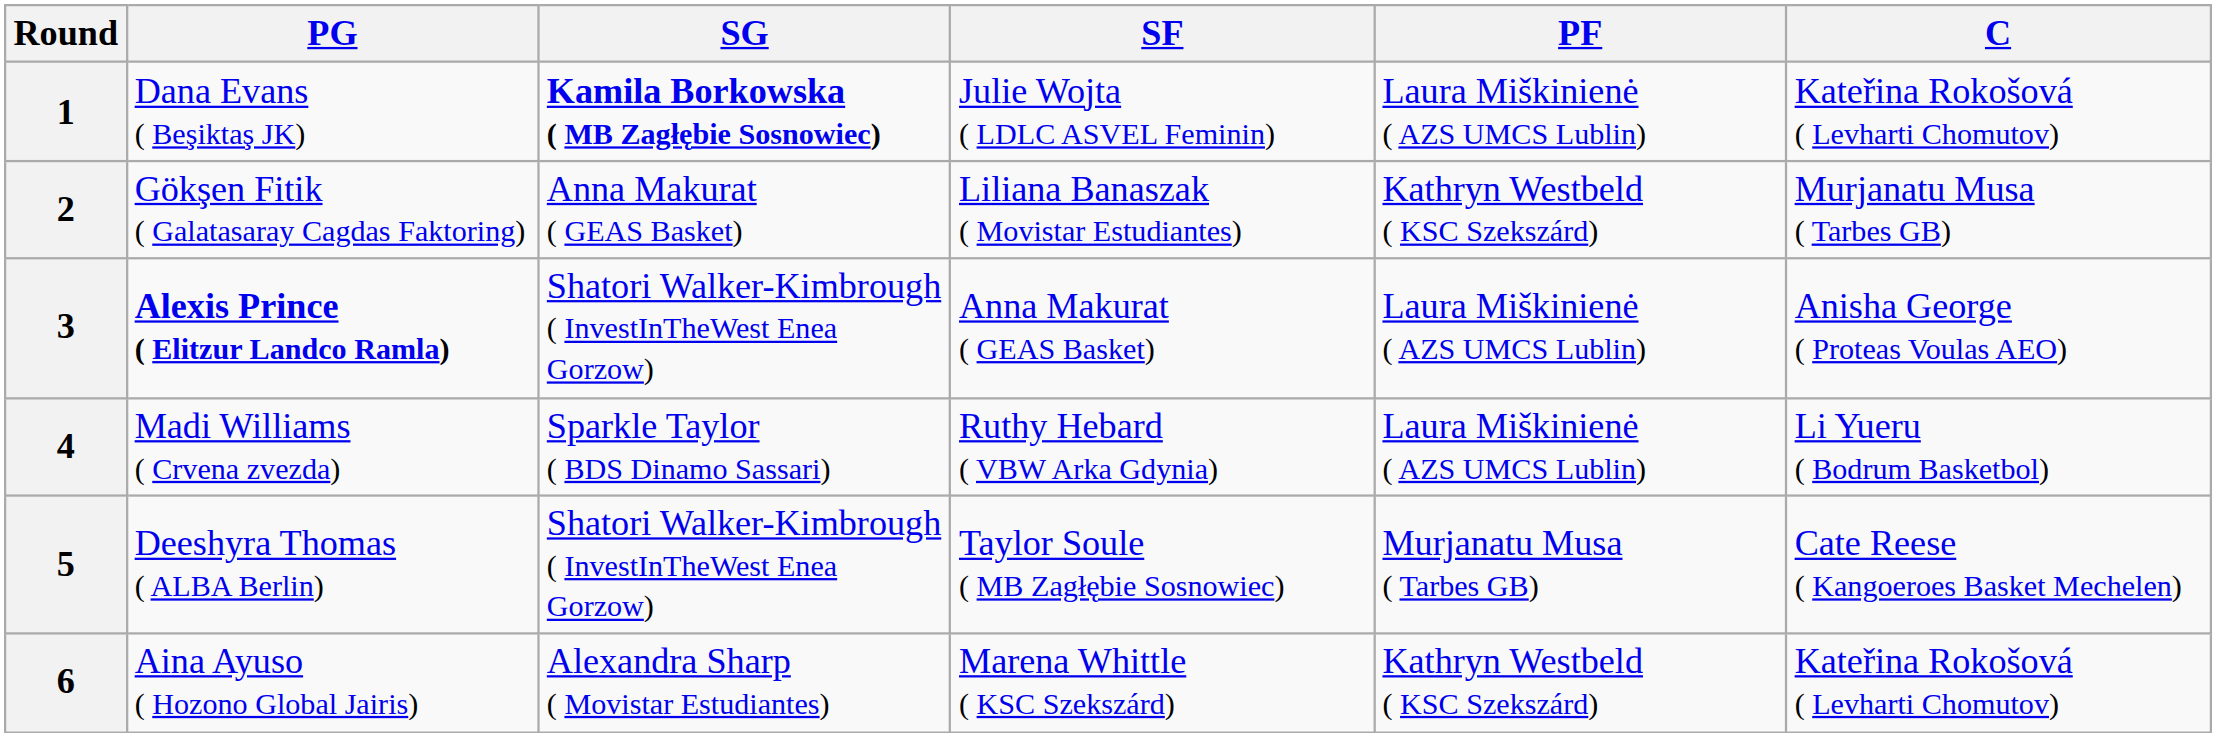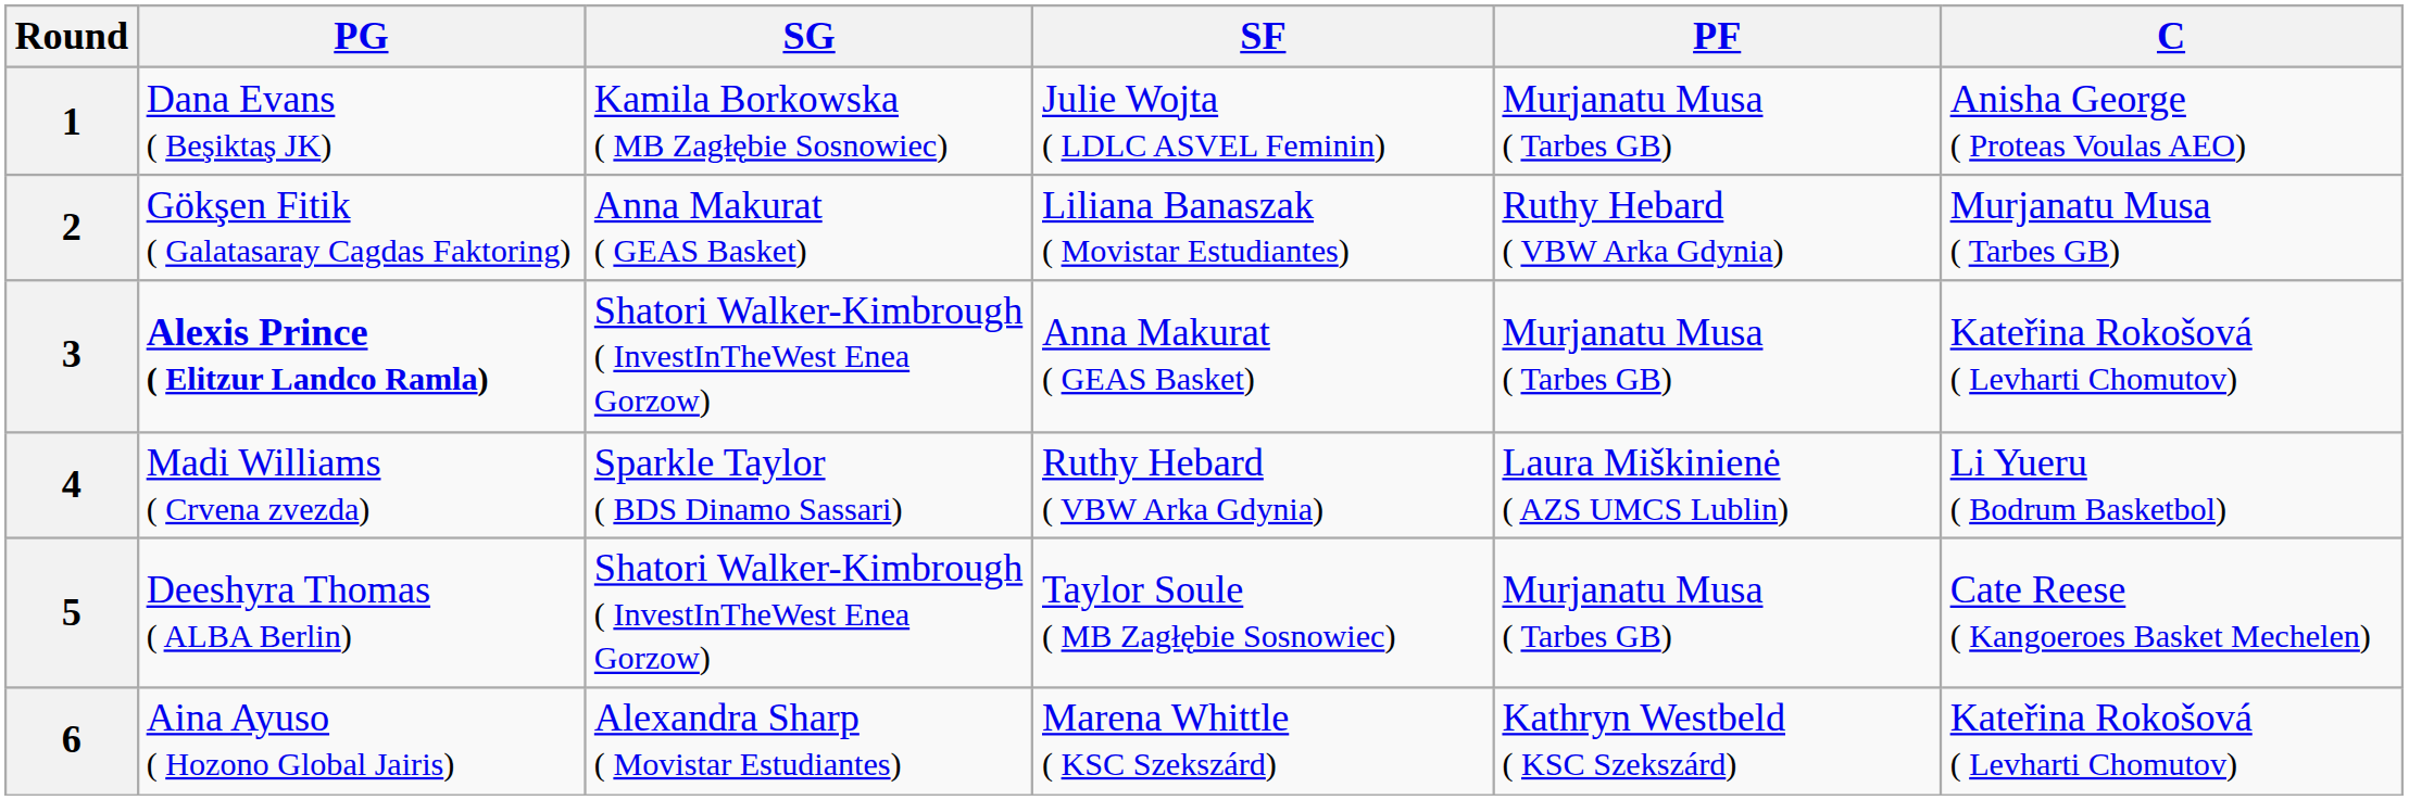1 | SG: bold -> normal
1 | PF: Laura Miškinienė ( AZS UMCS Lublin) -> Murjanatu Musa ( Tarbes GB)
1 | C: Kateřina Rokošová ( Levharti Chomutov) -> Anisha George ( Proteas Voulas AEO)
2 | PF: Kathryn Westbeld ( KSC Szekszárd) -> Ruthy Hebard ( VBW Arka Gdynia)
3 | PF: Laura Miškinienė ( AZS UMCS Lublin) -> Murjanatu Musa ( Tarbes GB)
3 | C: Anisha George ( Proteas Voulas AEO) -> Kateřina Rokošová ( Levharti Chomutov)
